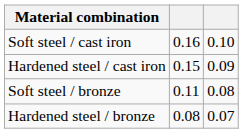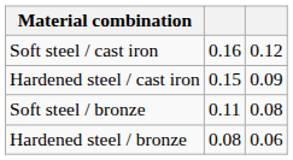Soft steel / cast iron | column 3: 0.10 -> 0.12
Hardened steel / bronze | column 3: 0.07 -> 0.06
